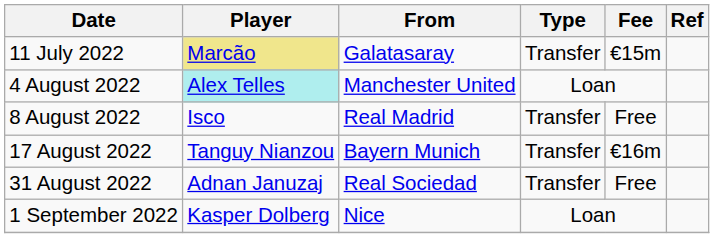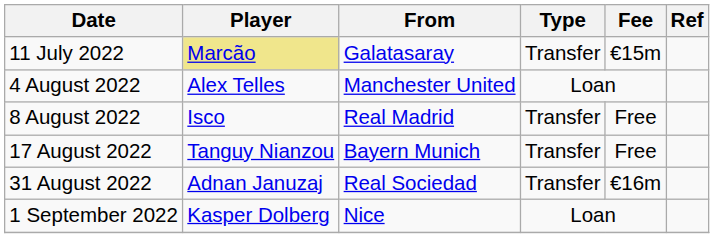4 August 2022 | Player: paleturquoise background -> no background
17 August 2022 | Fee: €16m -> Free
31 August 2022 | Fee: Free -> €16m
